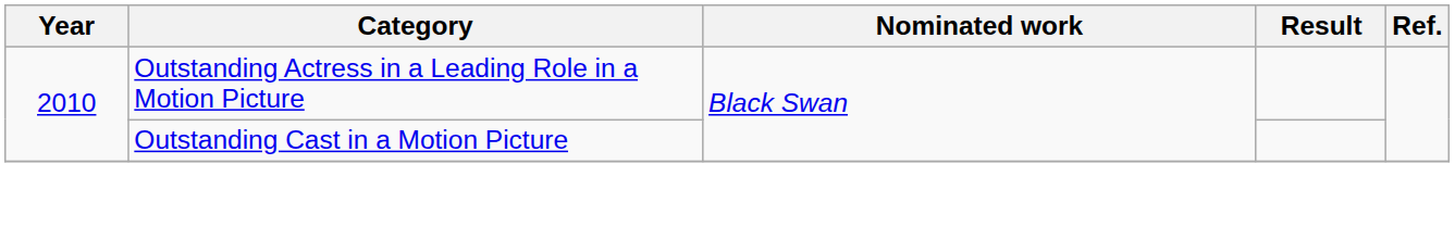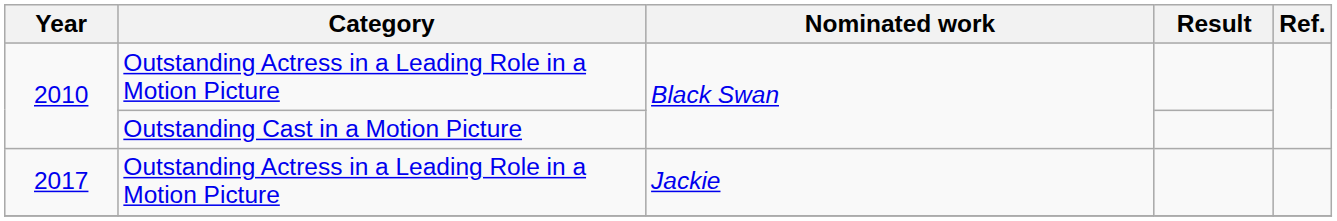+ row: 2017 | Outstanding Actress in a Leading Role in a Motion Picture | Jackie
